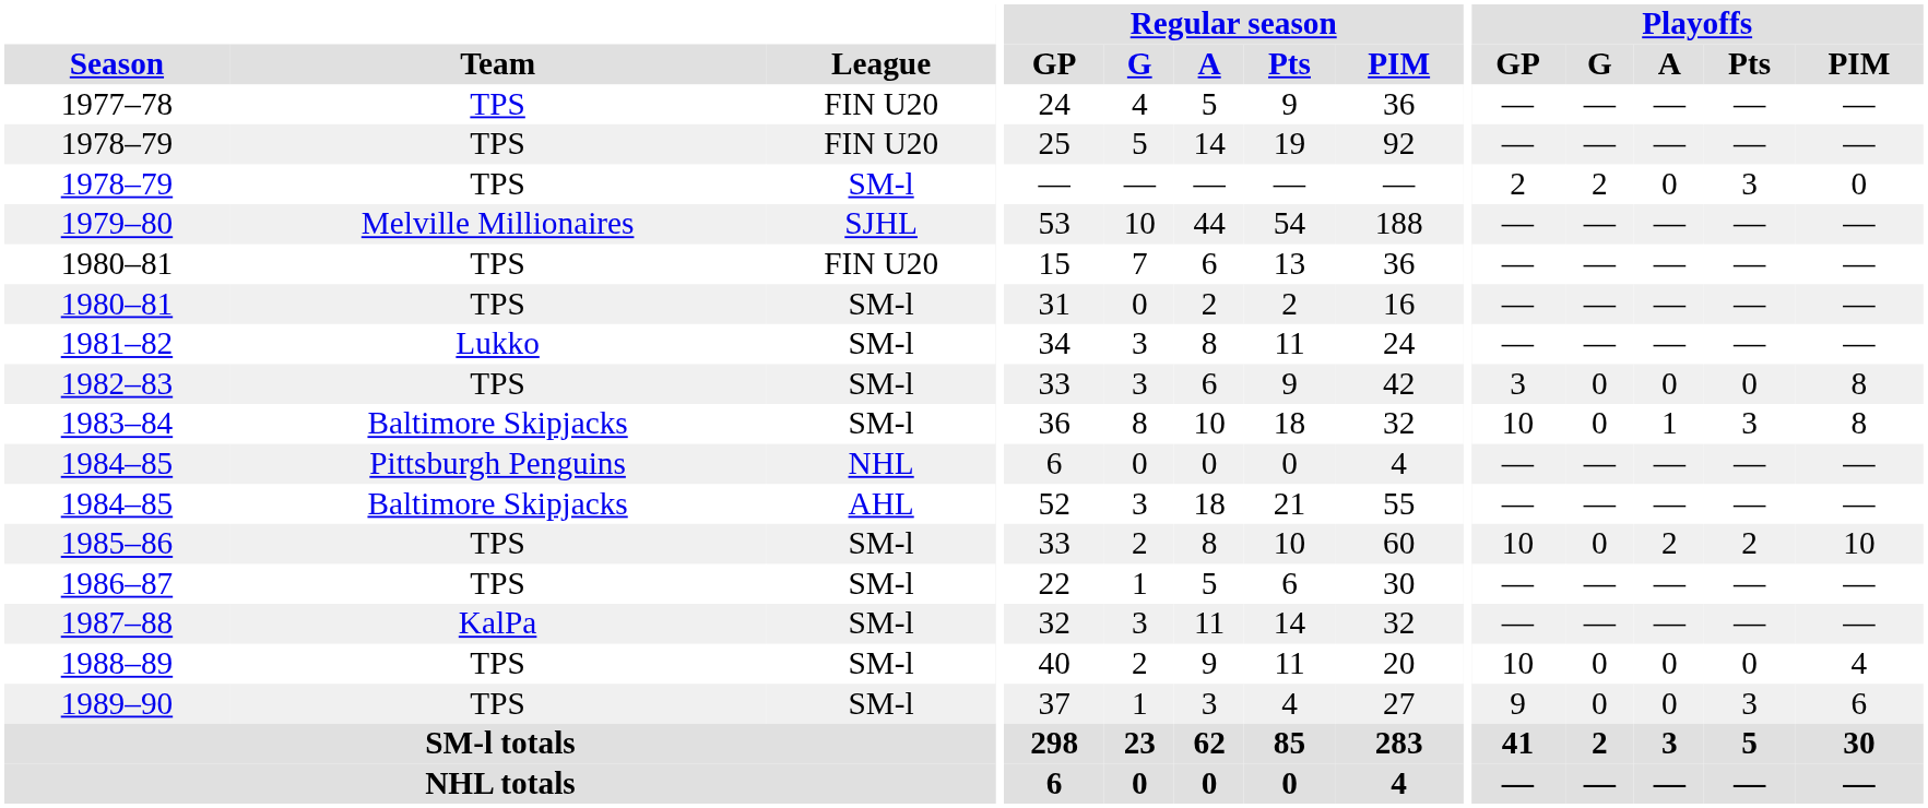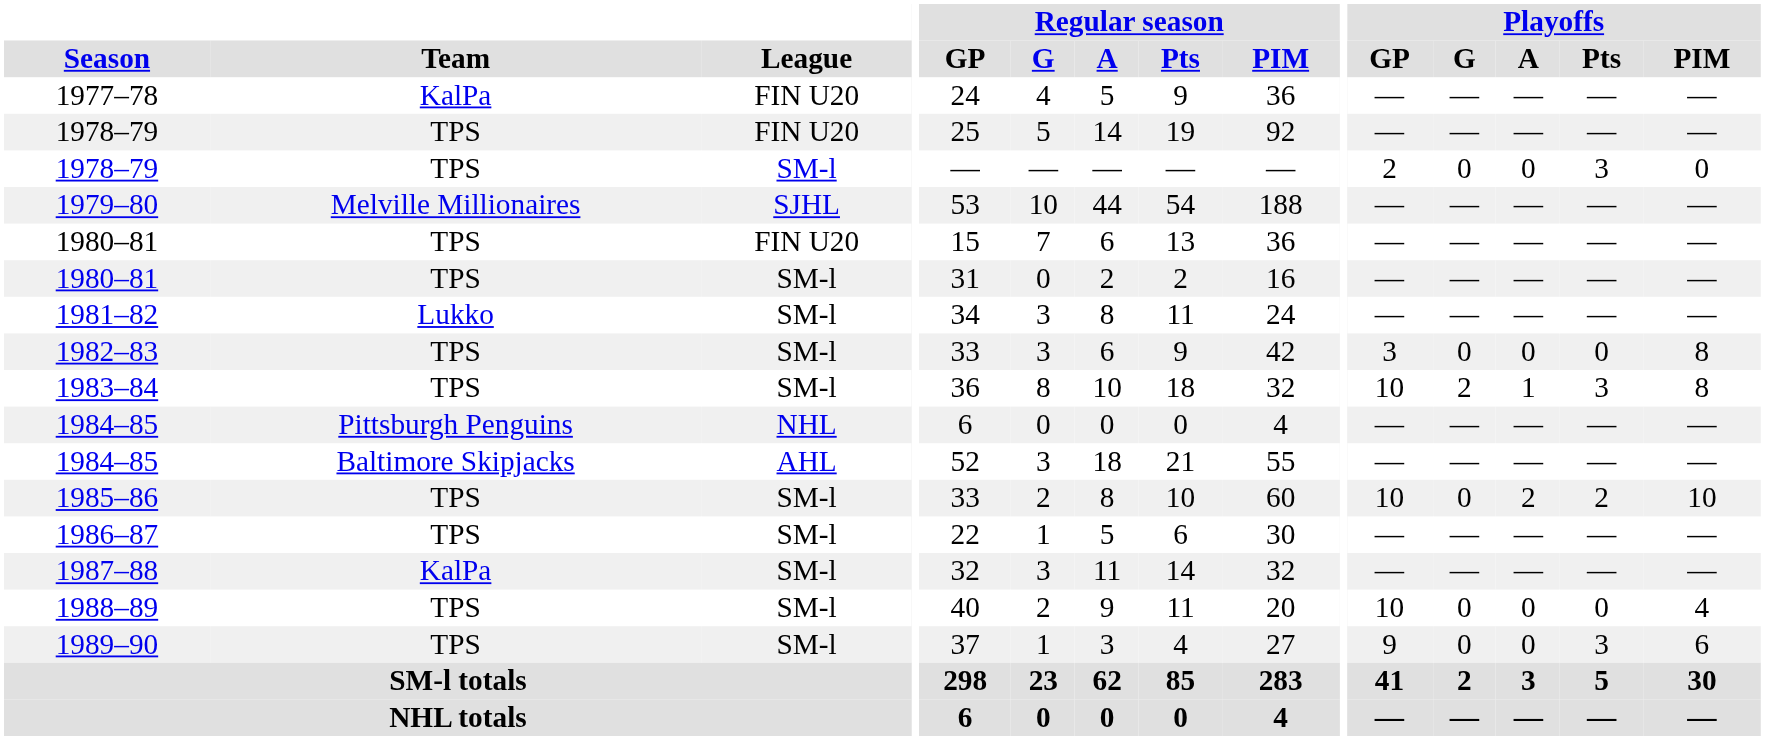1977–78 | Team: TPS -> KalPa
1978–79 / SM-l | Playoffs / G: 2 -> 0
1983–84 | Team: Baltimore Skipjacks -> TPS
1983–84 | Playoffs / G: 0 -> 2
